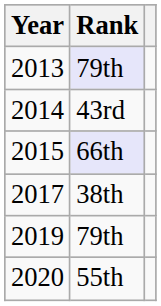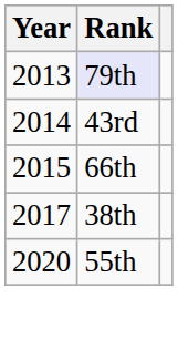2015 | Rank: lavender background -> no background
- row: 2019 | 79th
